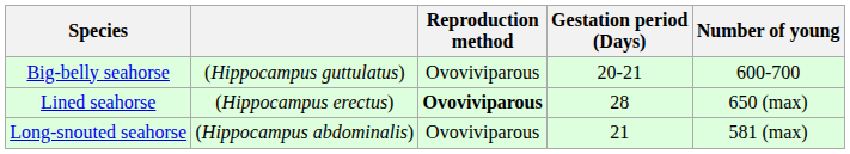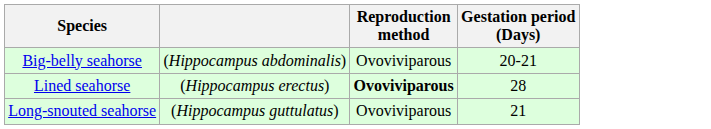- column: Number of young | 600-700 | 650 (max) | 581 (max)
Big-belly seahorse | column 2: (Hippocampus guttulatus) -> (Hippocampus abdominalis)
Long-snouted seahorse | column 2: (Hippocampus abdominalis) -> (Hippocampus guttulatus)
